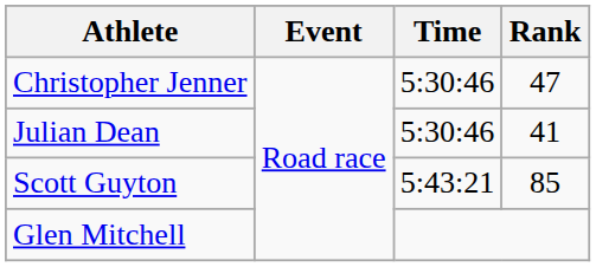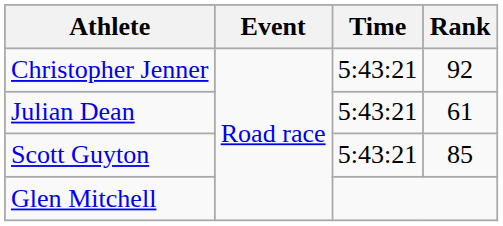Christopher Jenner | Time: 5:30:46 -> 5:43:21
Christopher Jenner | Rank: 47 -> 92
Julian Dean | Time: 5:30:46 -> 5:43:21
Julian Dean | Rank: 41 -> 61
